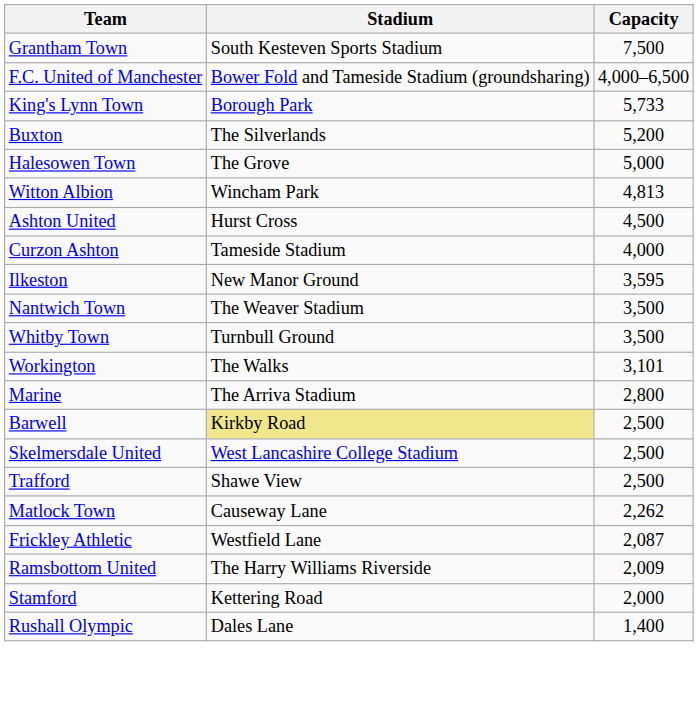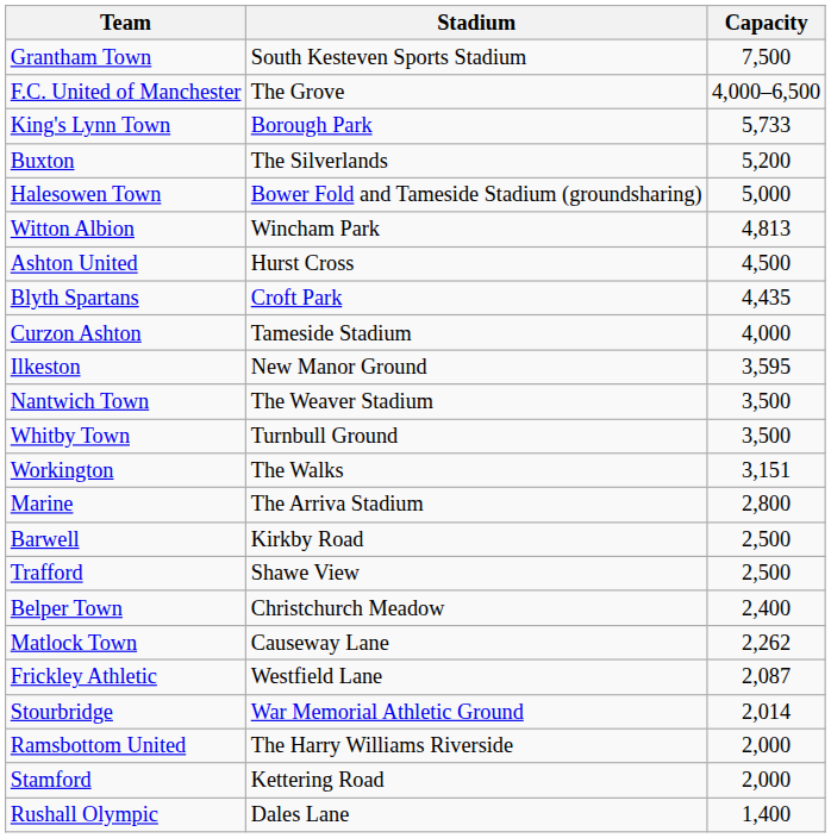F.C. United of Manchester | Stadium: Bower Fold and Tameside Stadium (groundsharing) -> The Grove
Halesowen Town | Stadium: The Grove -> Bower Fold and Tameside Stadium (groundsharing)
+ row: Blyth Spartans | Croft Park | 4,435
Workington | Capacity: 3,101 -> 3,151
Barwell | Stadium: khaki background -> no background
- row: Skelmersdale United | West Lancashire College Stadium | 2,500
+ row: Belper Town | Christchurch Meadow | 2,400
+ row: Stourbridge | War Memorial Athletic Ground | 2,014
Ramsbottom United | Capacity: 2,009 -> 2,000
